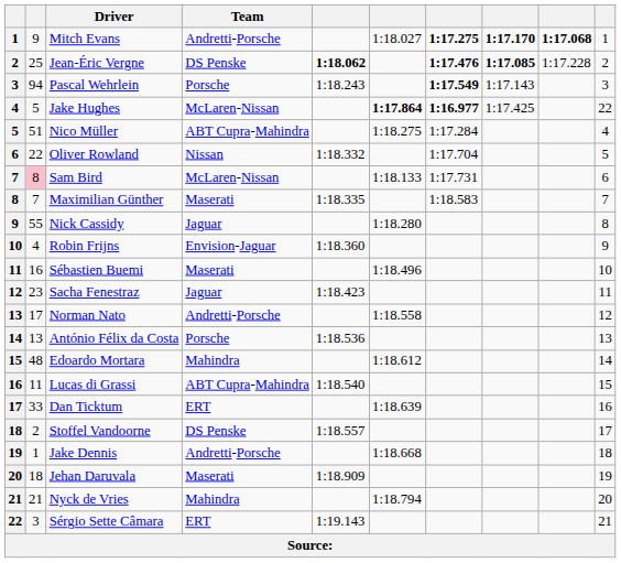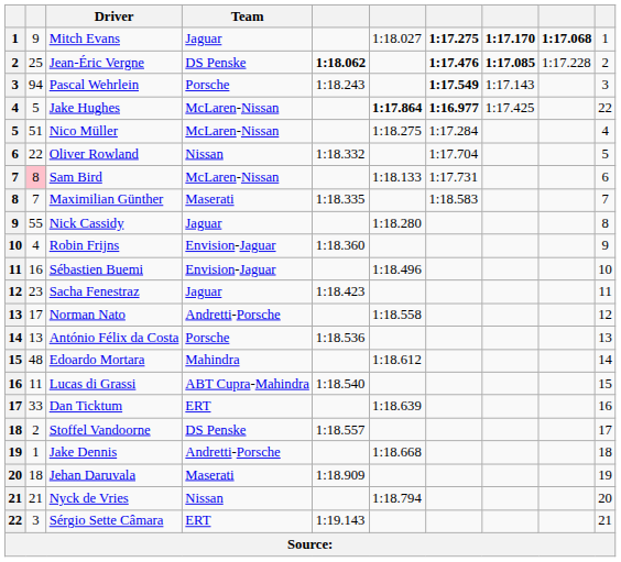Mitch Evans | Team: Andretti-Porsche -> Jaguar
Nico Müller | Team: ABT Cupra-Mahindra -> McLaren-Nissan
Sébastien Buemi | Team: Maserati -> Envision-Jaguar
Nyck de Vries | Team: Mahindra -> Nissan
